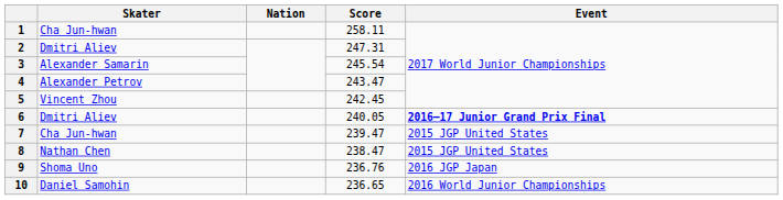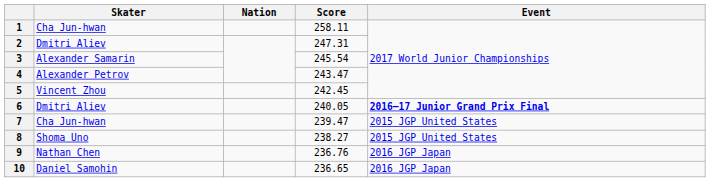8 | Skater: Nathan Chen -> Shoma Uno
8 | Score: 238.47 -> 238.27
9 | Skater: Shoma Uno -> Nathan Chen
10 | Event: 2016 World Junior Championships -> 2016 JGP Japan
